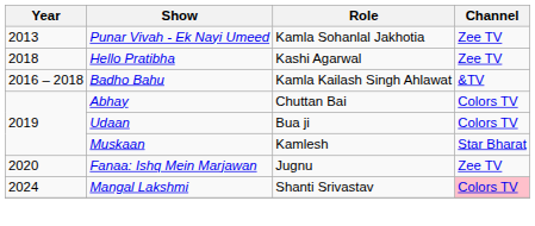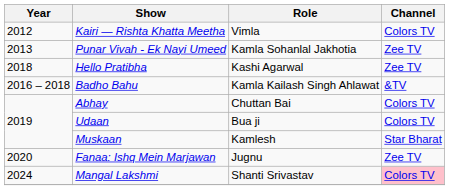+ row: 2012 | Kairi — Rishta Khatta Meetha | Vimla | Colors TV
